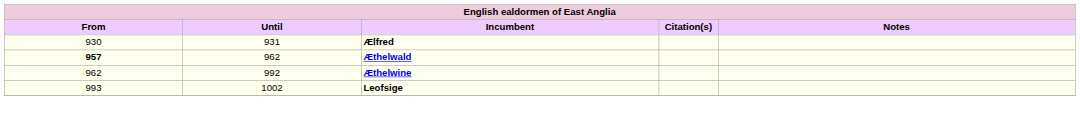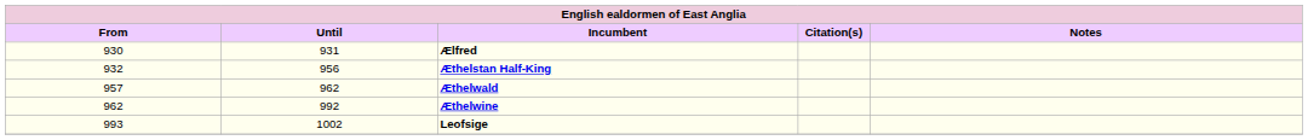+ row: 932 | 956 | Æthelstan Half-King
Æthelwald | From: bold -> normal
